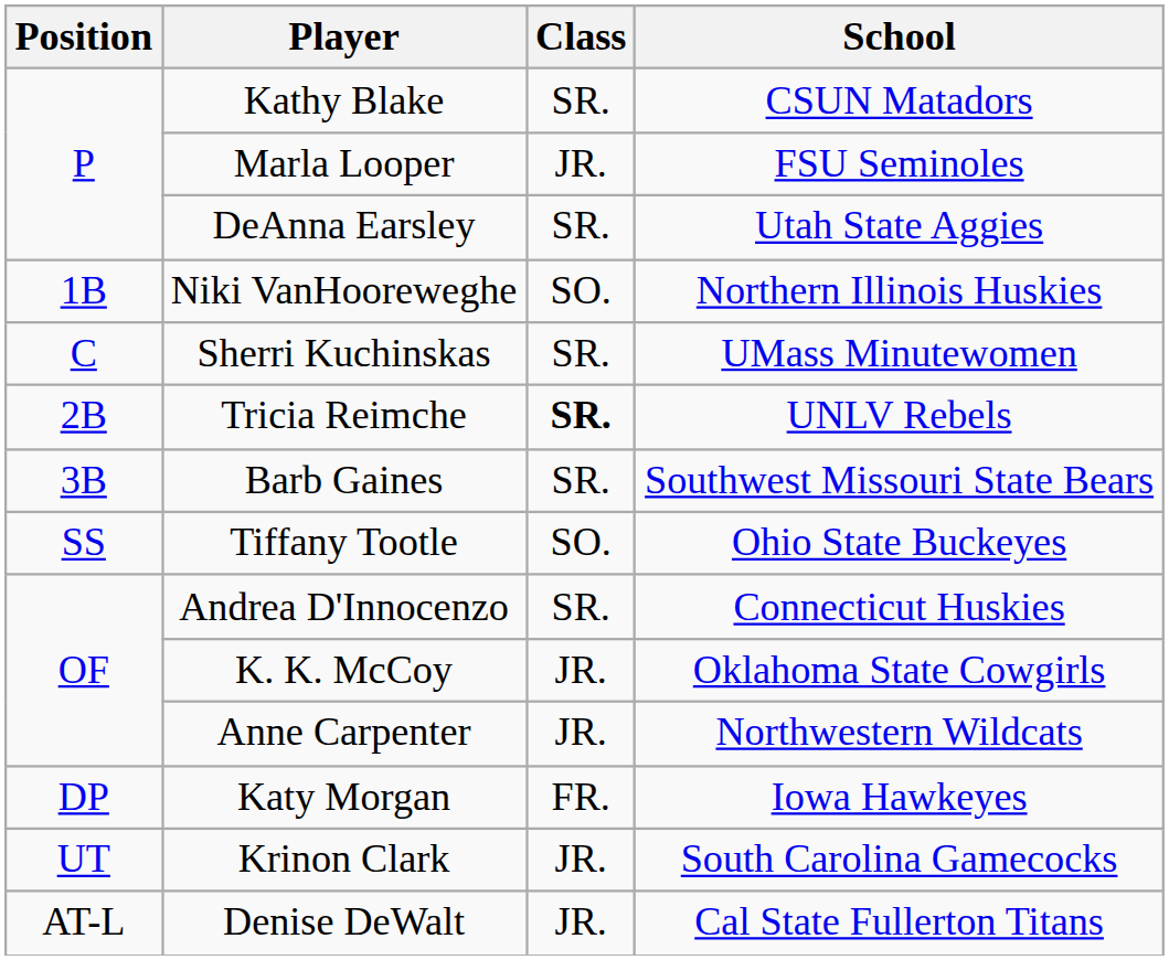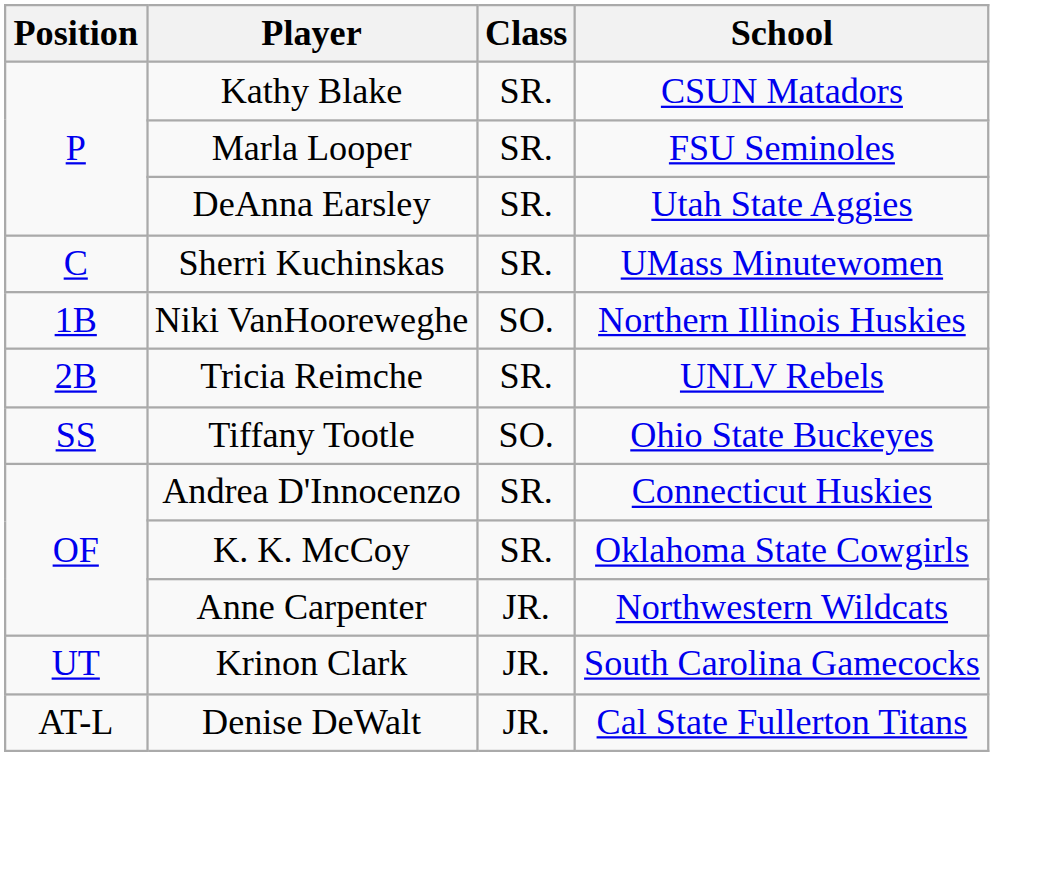Marla Looper | Class: JR. -> SR.
rows swapped: Sherri Kuchinskas <-> Niki VanHooreweghe
Tricia Reimche | Class: bold -> normal
- row: 3B | Barb Gaines | SR. | Southwest Missouri State Bears
K. K. McCoy | Class: JR. -> SR.
- row: DP | Katy Morgan | FR. | Iowa Hawkeyes
